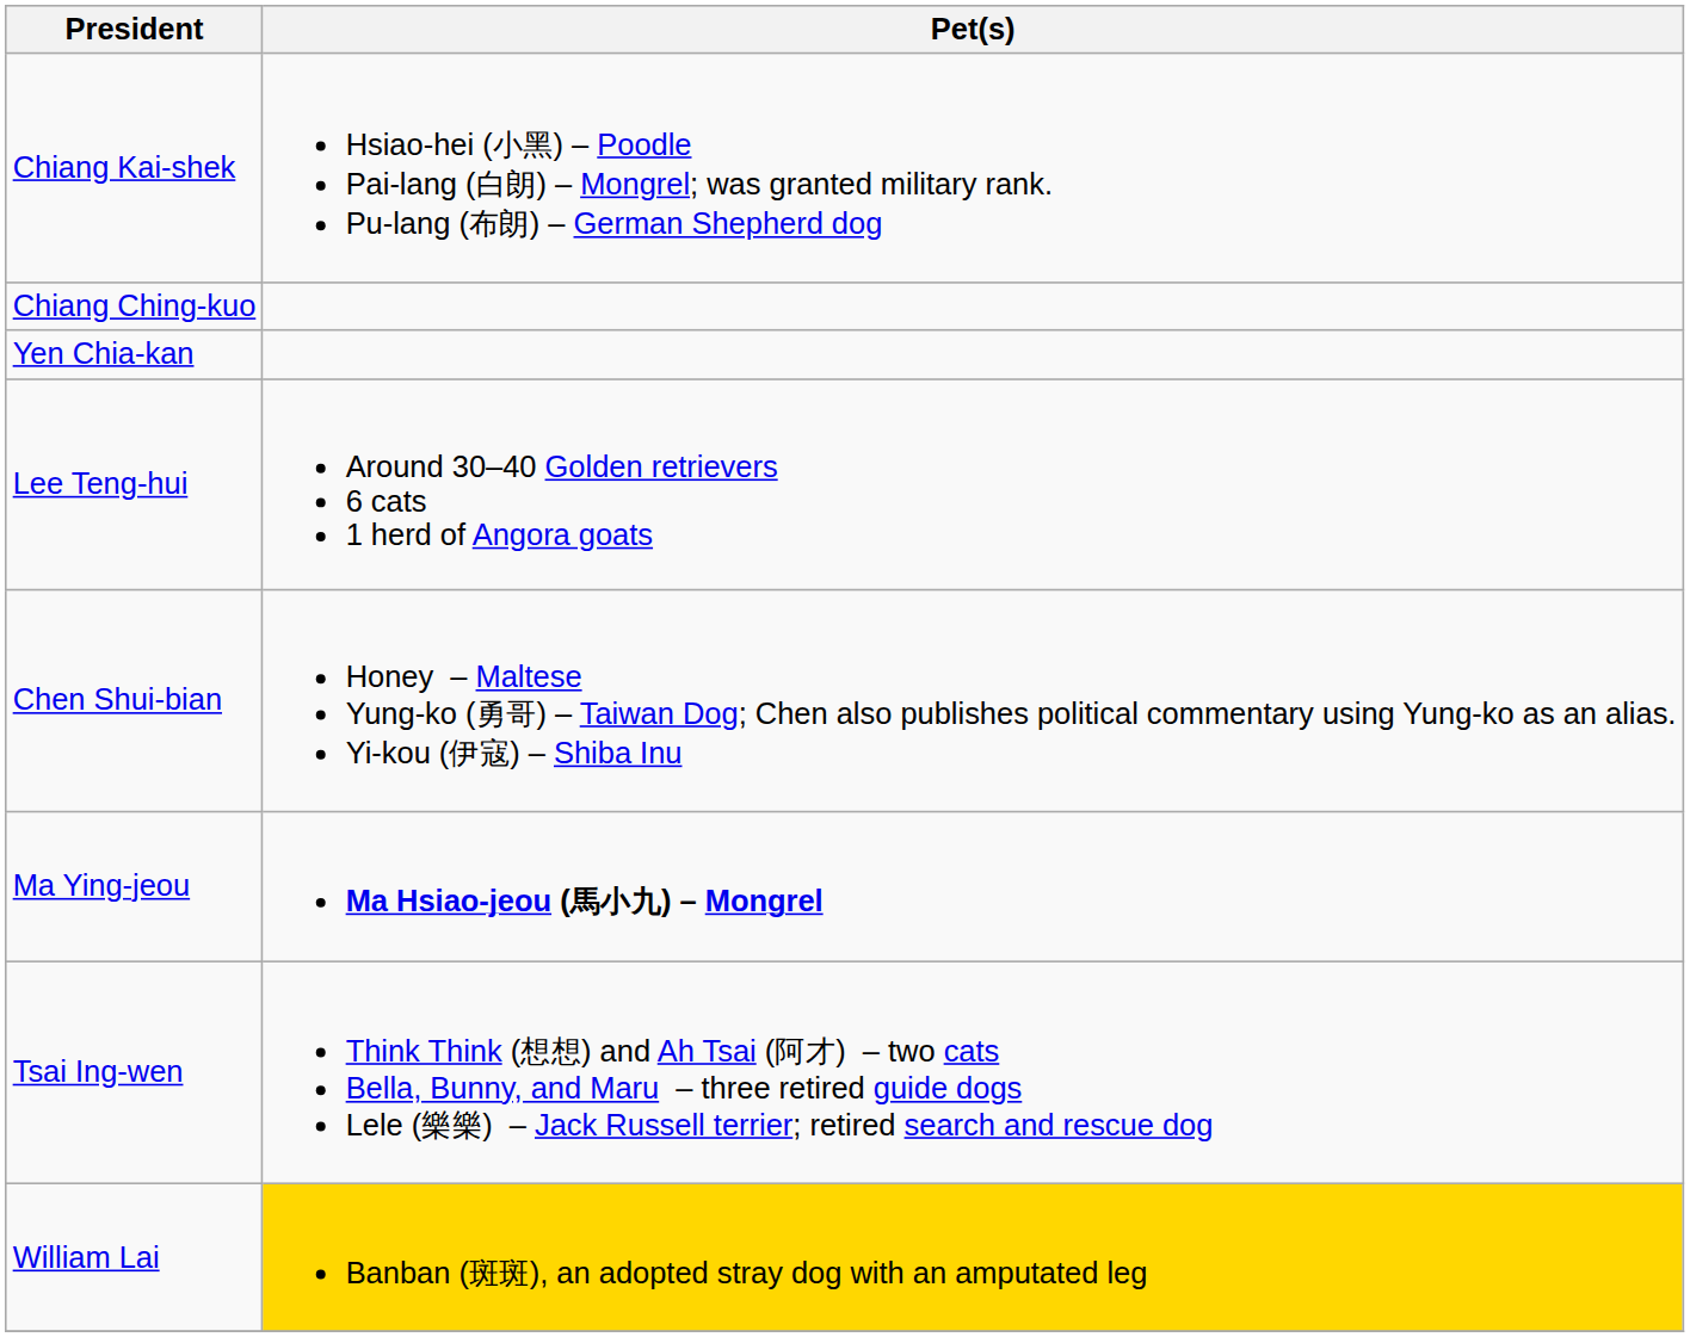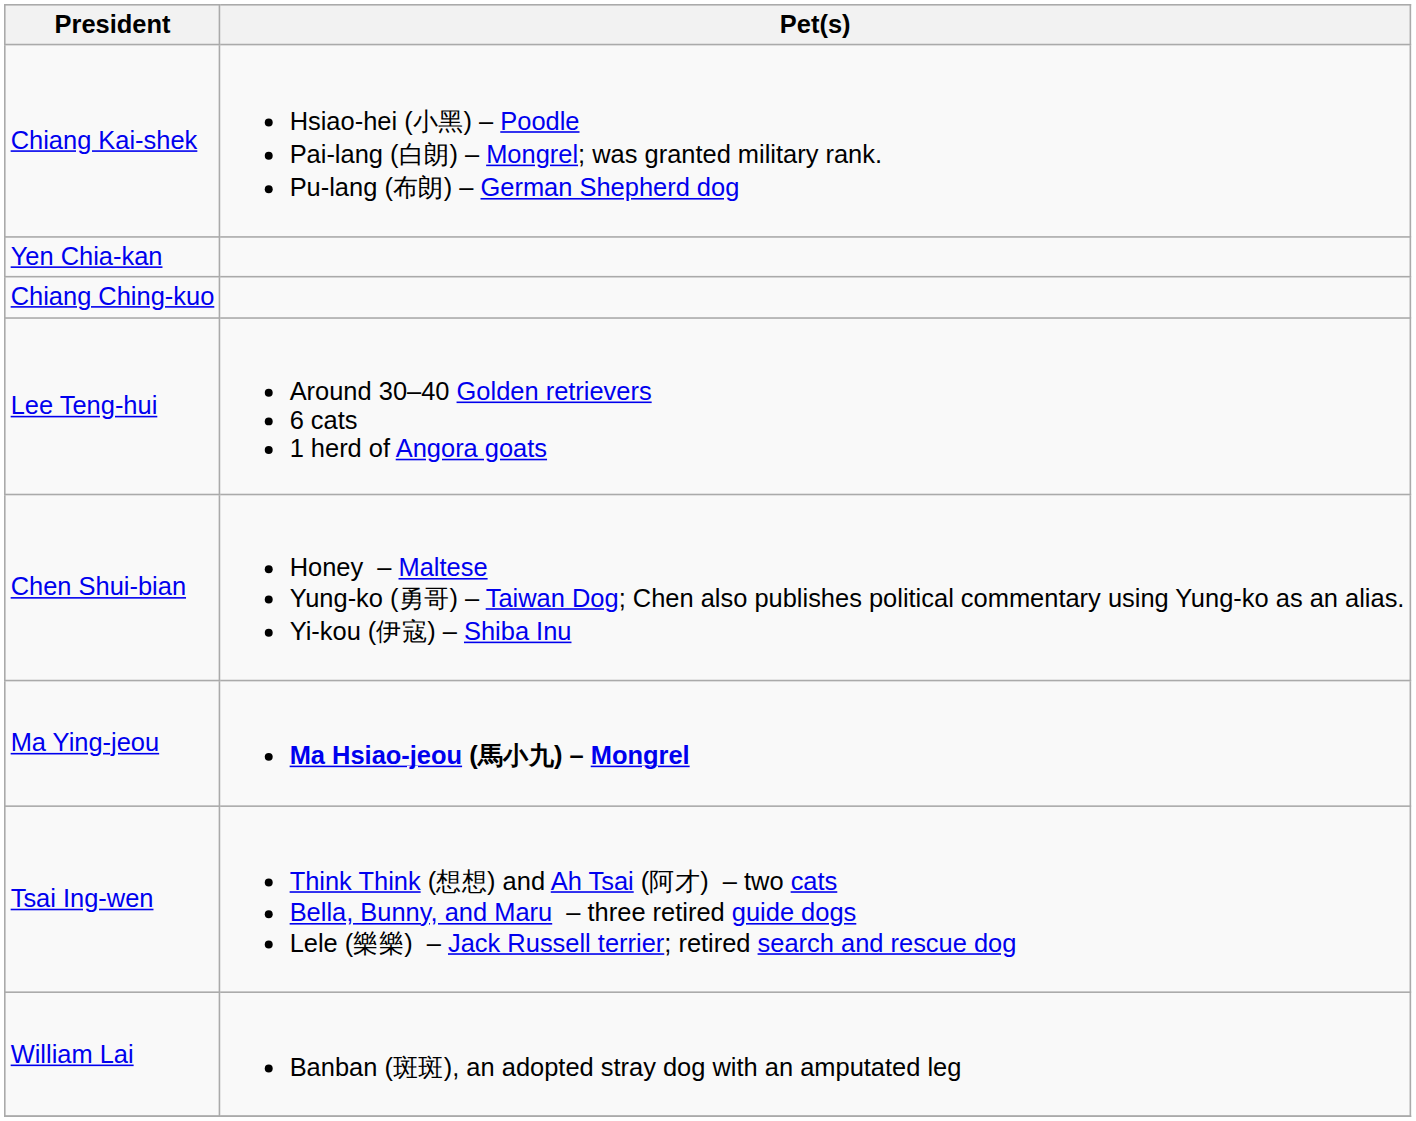rows swapped: Yen Chia-kan <-> Chiang Ching-kuo
William Lai | Pet(s): gold background -> no background
